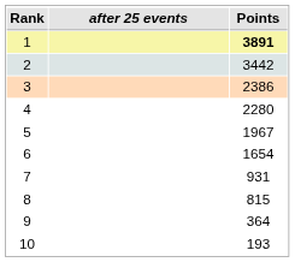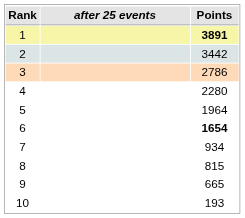3 | Points: 2386 -> 2786
5 | Points: 1967 -> 1964
6 | Points: normal -> bold
7 | Points: 931 -> 934
9 | Points: 364 -> 665
